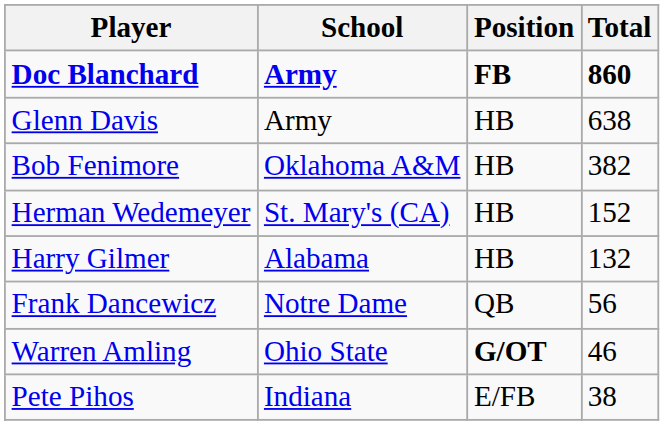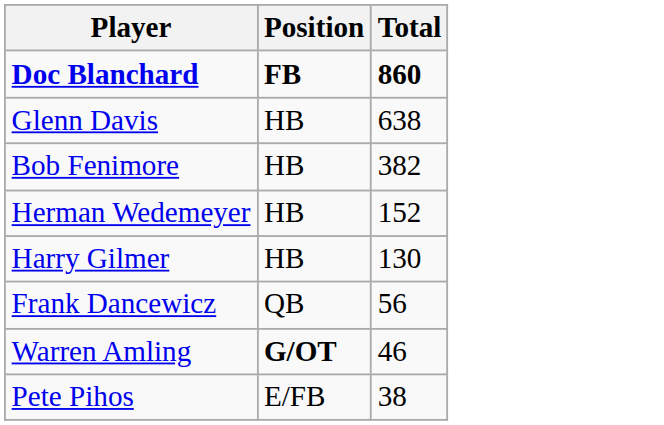- column: School | Army | Army | Oklahoma A&M | St. Mary's (CA) | Alabama | Notre Dame | Ohio State | Indiana
Harry Gilmer | Total: 132 -> 130
